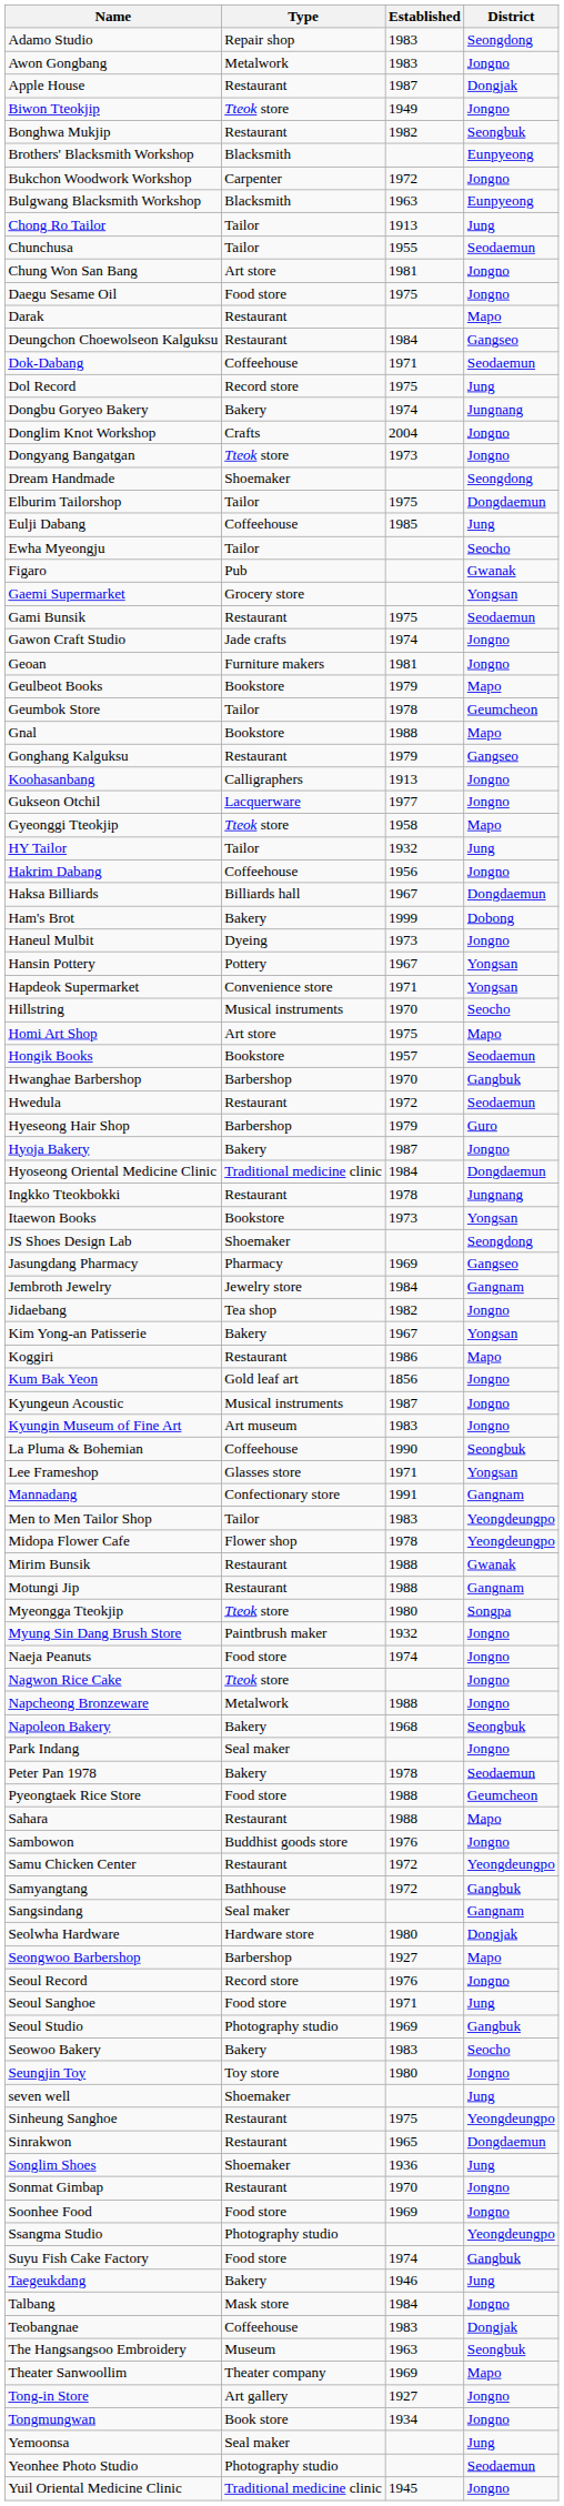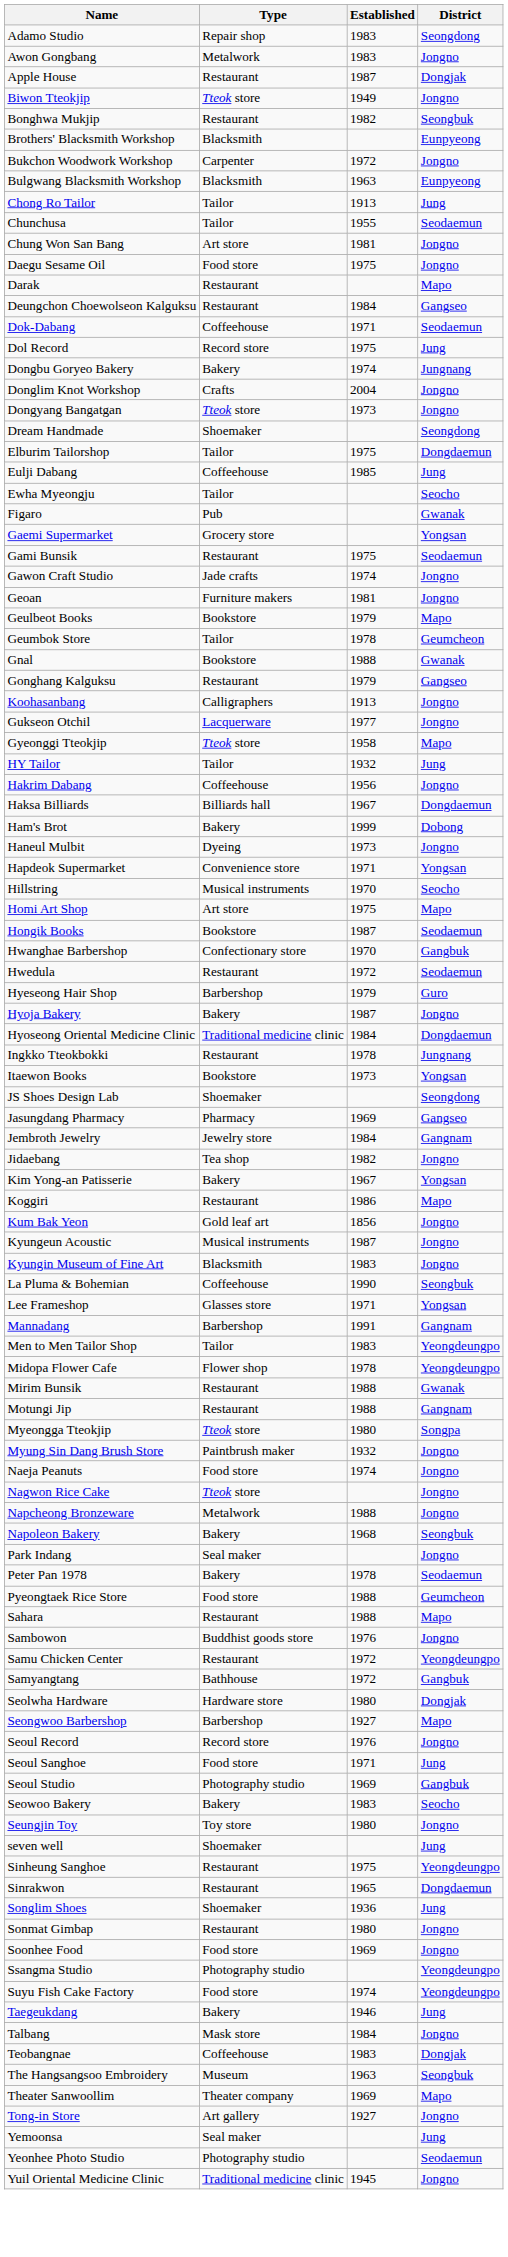Gnal | District: Mapo -> Gwanak
- row: Hansin Pottery | Pottery | 1967 | Yongsan
Hongik Books | Established: 1957 -> 1987
Hwanghae Barbershop | Type: Barbershop -> Confectionary store
Kyungin Museum of Fine Art | Type: Art museum -> Blacksmith
Mannadang | Type: Confectionary store -> Barbershop
- row: Sangsindang | Seal maker | Gangnam
Sonmat Gimbap | Established: 1970 -> 1980
Suyu Fish Cake Factory | District: Gangbuk -> Yeongdeungpo
- row: Tongmungwan | Book store | 1934 | Jongno
